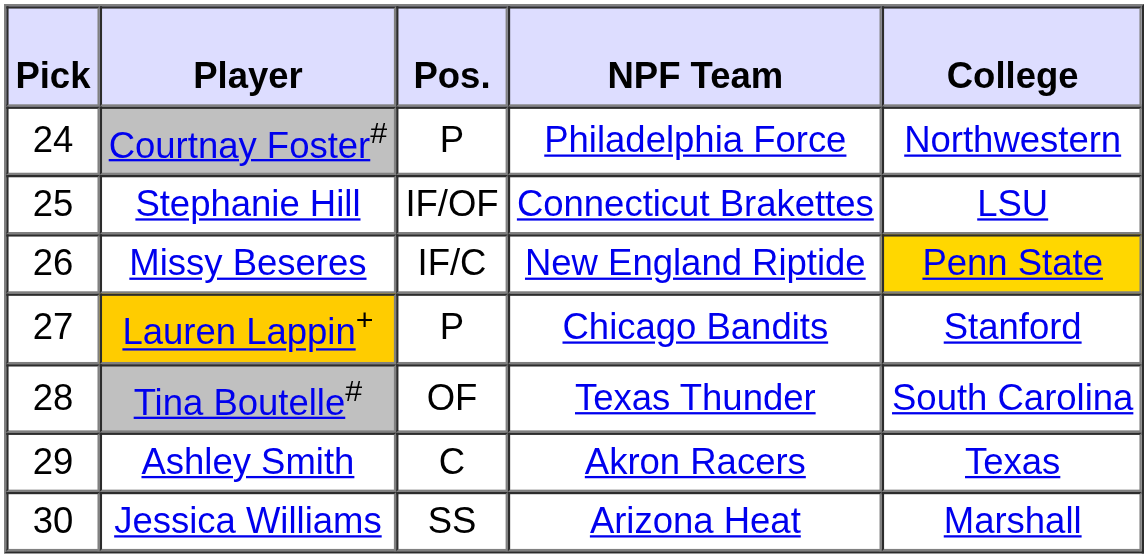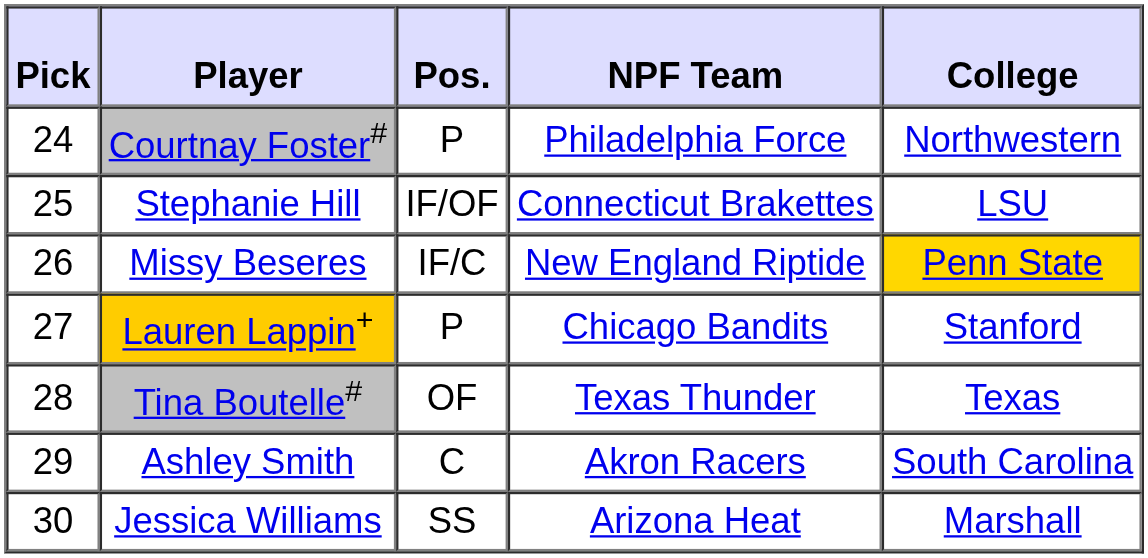Tina Boutelle# | College: South Carolina -> Texas
Ashley Smith | College: Texas -> South Carolina
